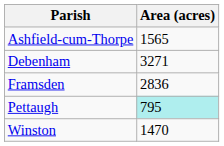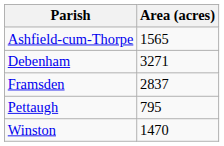Framsden | Area (acres): 2836 -> 2837
Pettaugh | Area (acres): paleturquoise background -> no background
